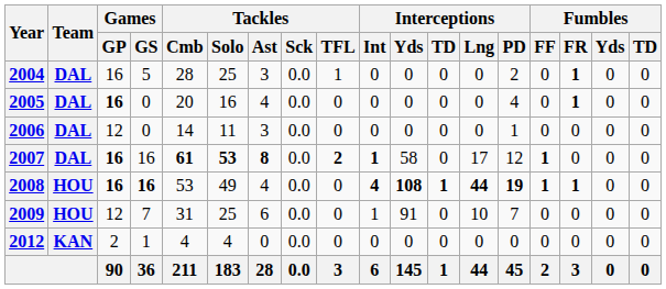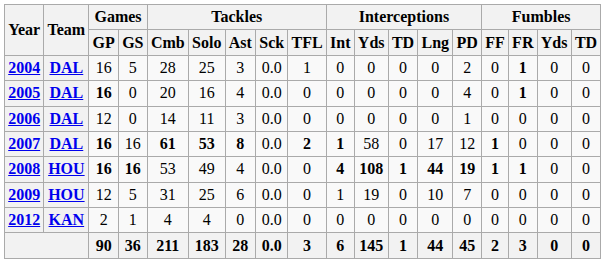2009 | Games / GS: 7 -> 5
2009 | Interceptions / Yds: 91 -> 19
